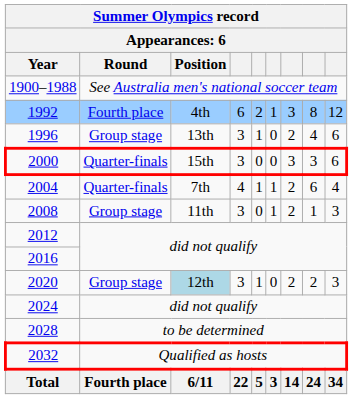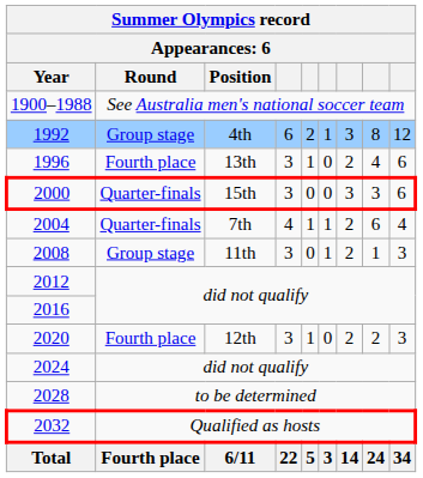1992 | Round: Fourth place -> Group stage
1996 | Round: Group stage -> Fourth place
2020 | Round: Group stage -> Fourth place
2020 | Position: lightblue background -> no background
